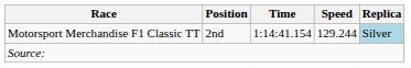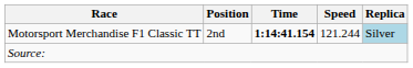Motorsport Merchandise F1 Classic TT | Time: normal -> bold
Motorsport Merchandise F1 Classic TT | Speed: 129.244 -> 121.244
